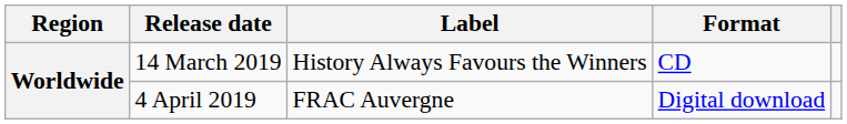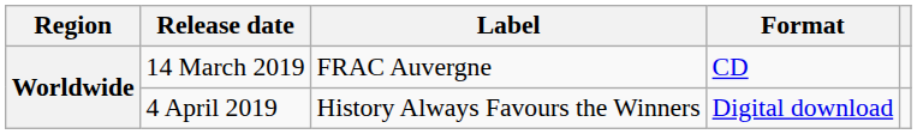14 March 2019 | Label: History Always Favours the Winners -> FRAC Auvergne
4 April 2019 | Label: FRAC Auvergne -> History Always Favours the Winners
